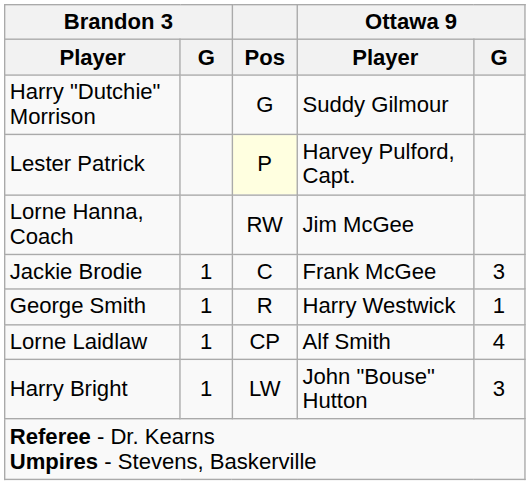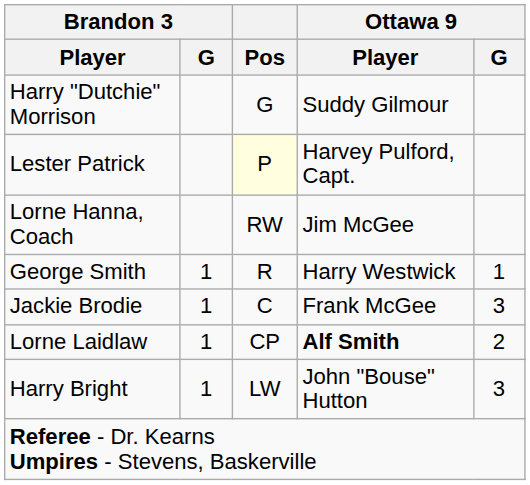rows swapped: George Smith <-> Jackie Brodie
Lorne Laidlaw | Ottawa 9 / Player: normal -> bold
Lorne Laidlaw | Ottawa 9 / G: 4 -> 2
